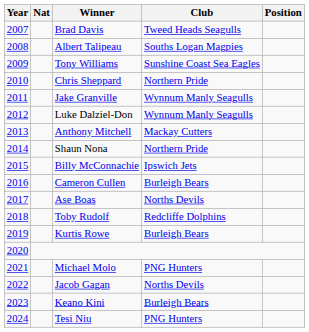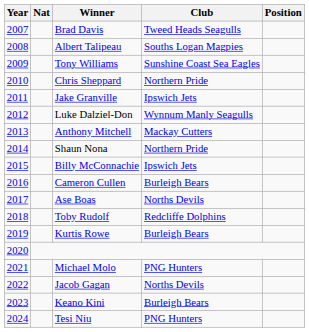Jake Granville | Club: Wynnum Manly Seagulls -> Ipswich Jets
